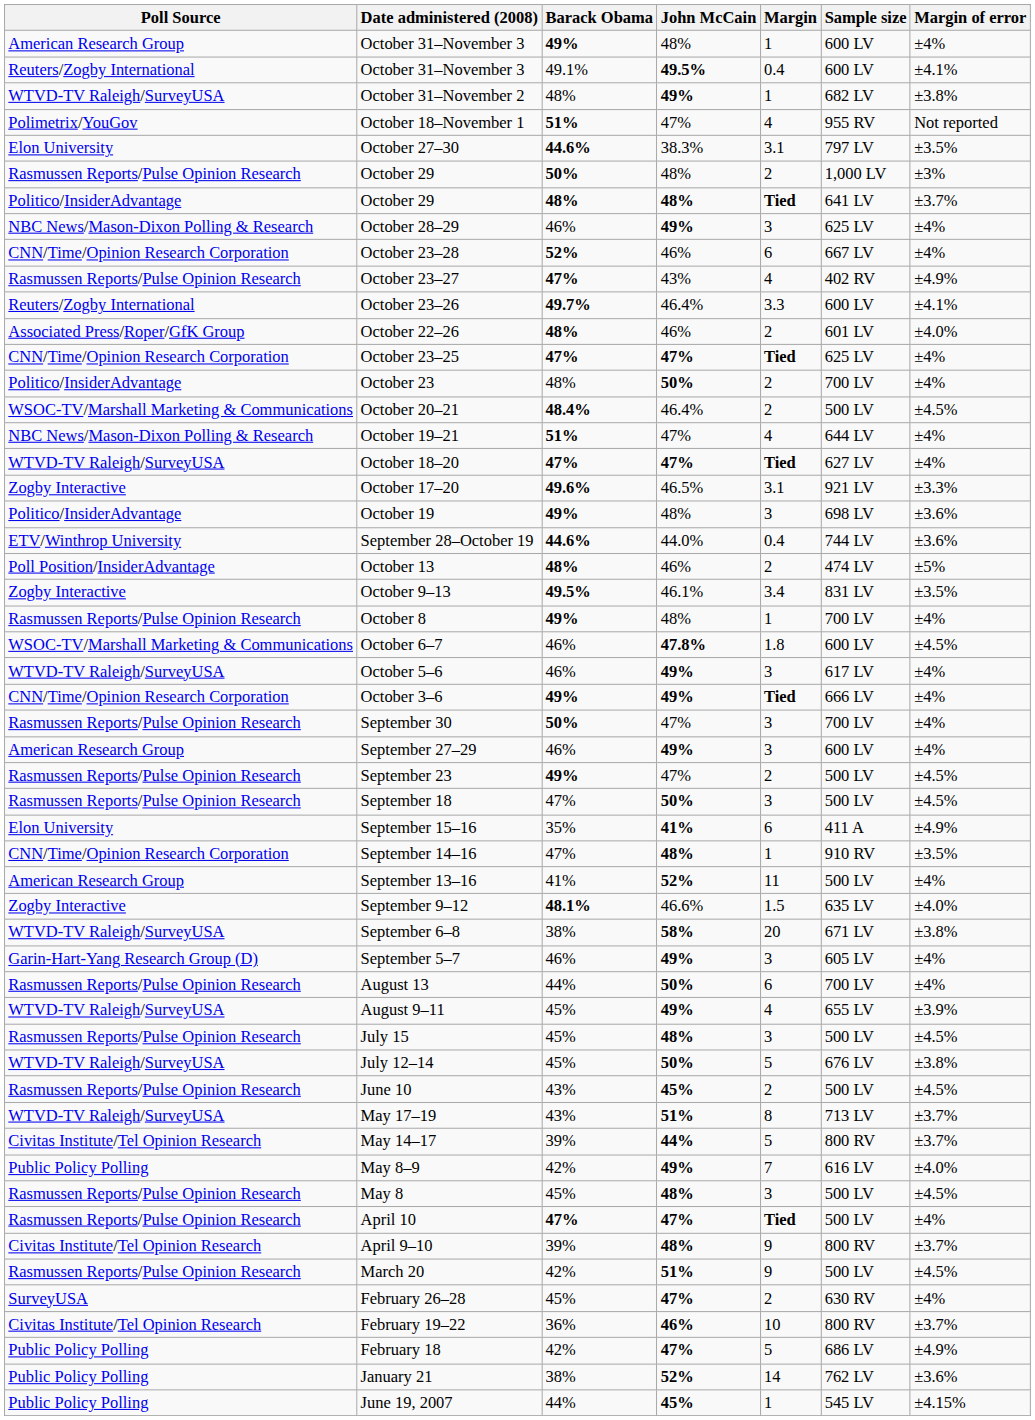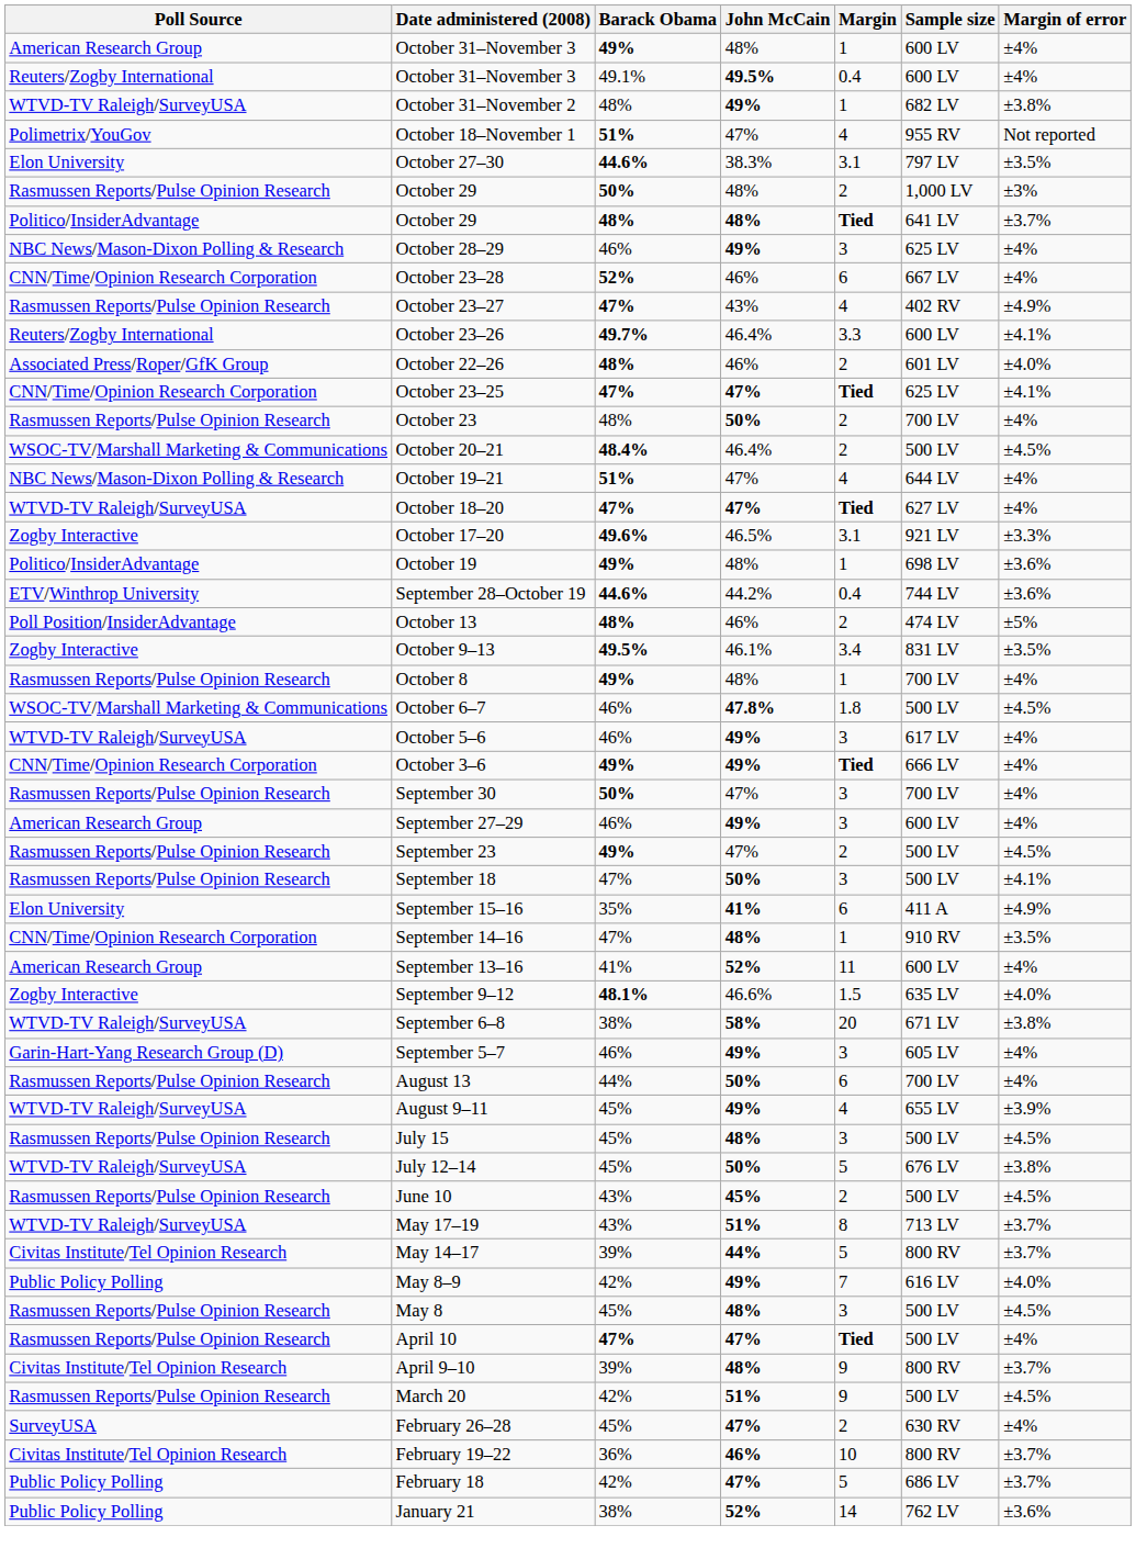October 31–November 3 / 49.1% | Margin of error: ±4.1% -> ±4%
October 23–25 | Margin of error: ±4% -> ±4.1%
October 23 | Poll Source: Politico/InsiderAdvantage -> Rasmussen Reports/Pulse Opinion Research
October 19 | Margin: 3 -> 1
September 28–October 19 | John McCain: 44.0% -> 44.2%
October 6–7 | Sample size: 600 LV -> 500 LV
September 18 | Margin of error: ±4.5% -> ±4.1%
September 13–16 | Sample size: 500 LV -> 600 LV
February 18 | Margin of error: ±4.9% -> ±3.7%
- row: Public Policy Polling | June 19, 2007 | 44% | 45% | 1 | 545 LV | ±4.15%
